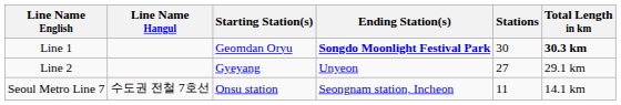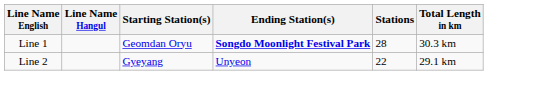Line 1 | Stations: 30 -> 28
Line 1 | Total Length in km: bold -> normal
Line 2 | Stations: 27 -> 22
- row: Seoul Metro Line 7 | 수도권 전철 7호선 | Onsu station | Seongnam station, Incheon | 11 | 14.1 km
